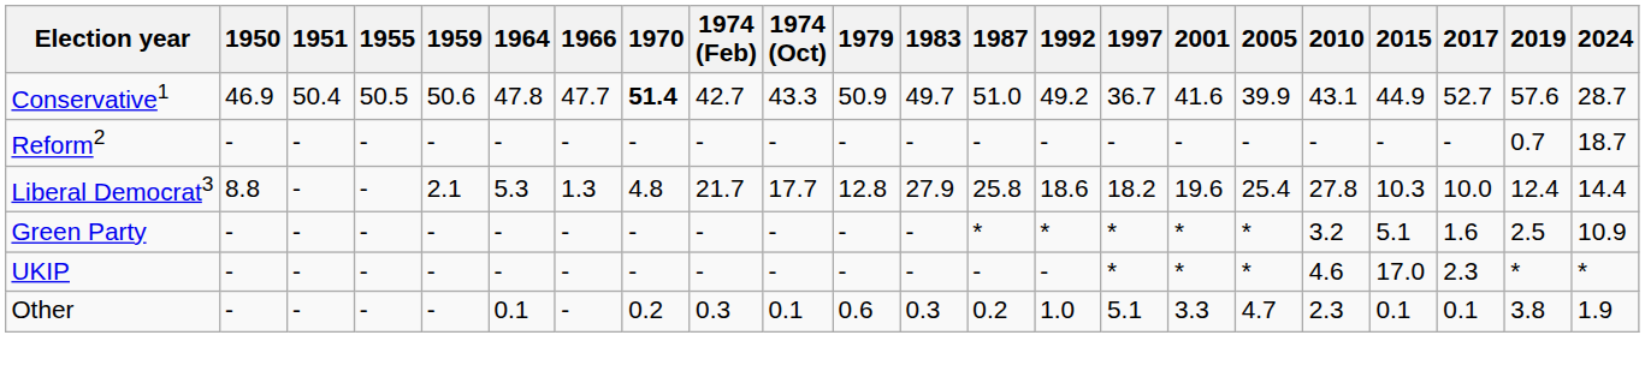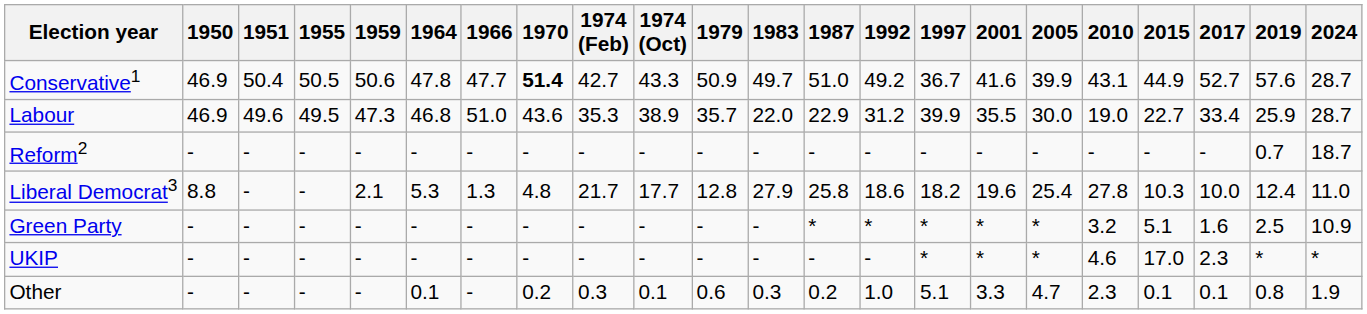+ row: Labour | 46.9 | 49.6 | 49.5 | 47.3 | 46.8 | 51.0 | 43.6 | 35.3 | 38.9 | 35.7 | 22.0 | 22.9 | 31.2 | 39.9 | 35.5 | 30.0 | 19.0 | 22.7 | 33.4 | 25.9 | 28.7
Liberal Democrat3 | 2024: 14.4 -> 11.0
Other | 2019: 3.8 -> 0.8
